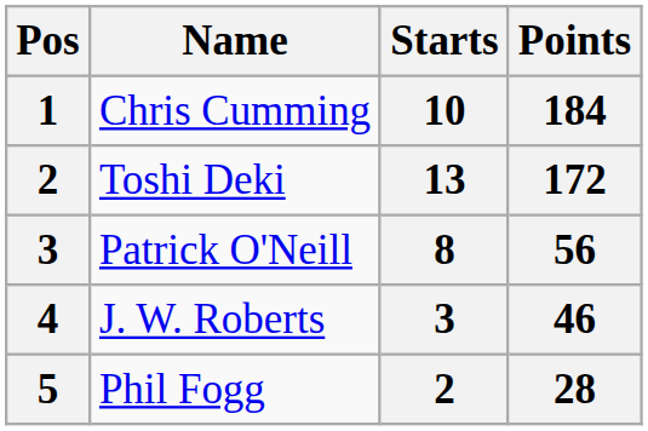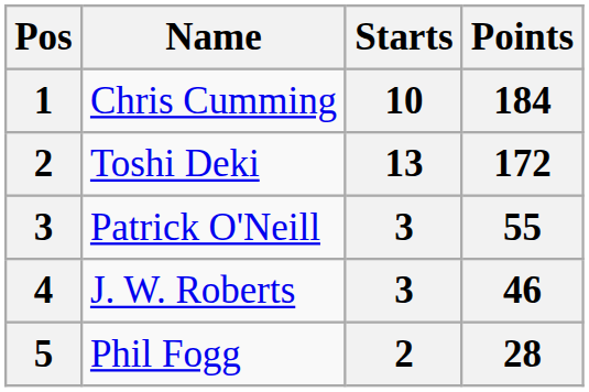Patrick O'Neill | Starts: 8 -> 3
Patrick O'Neill | Points: 56 -> 55
